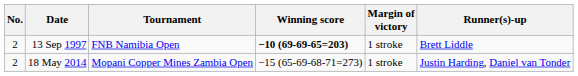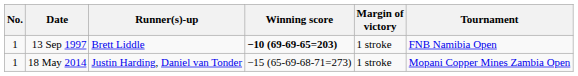columns swapped: Tournament <-> Runner(s)-up
13 Sep 1997 | No.: 2 -> 1
18 May 2014 | No.: 2 -> 1
